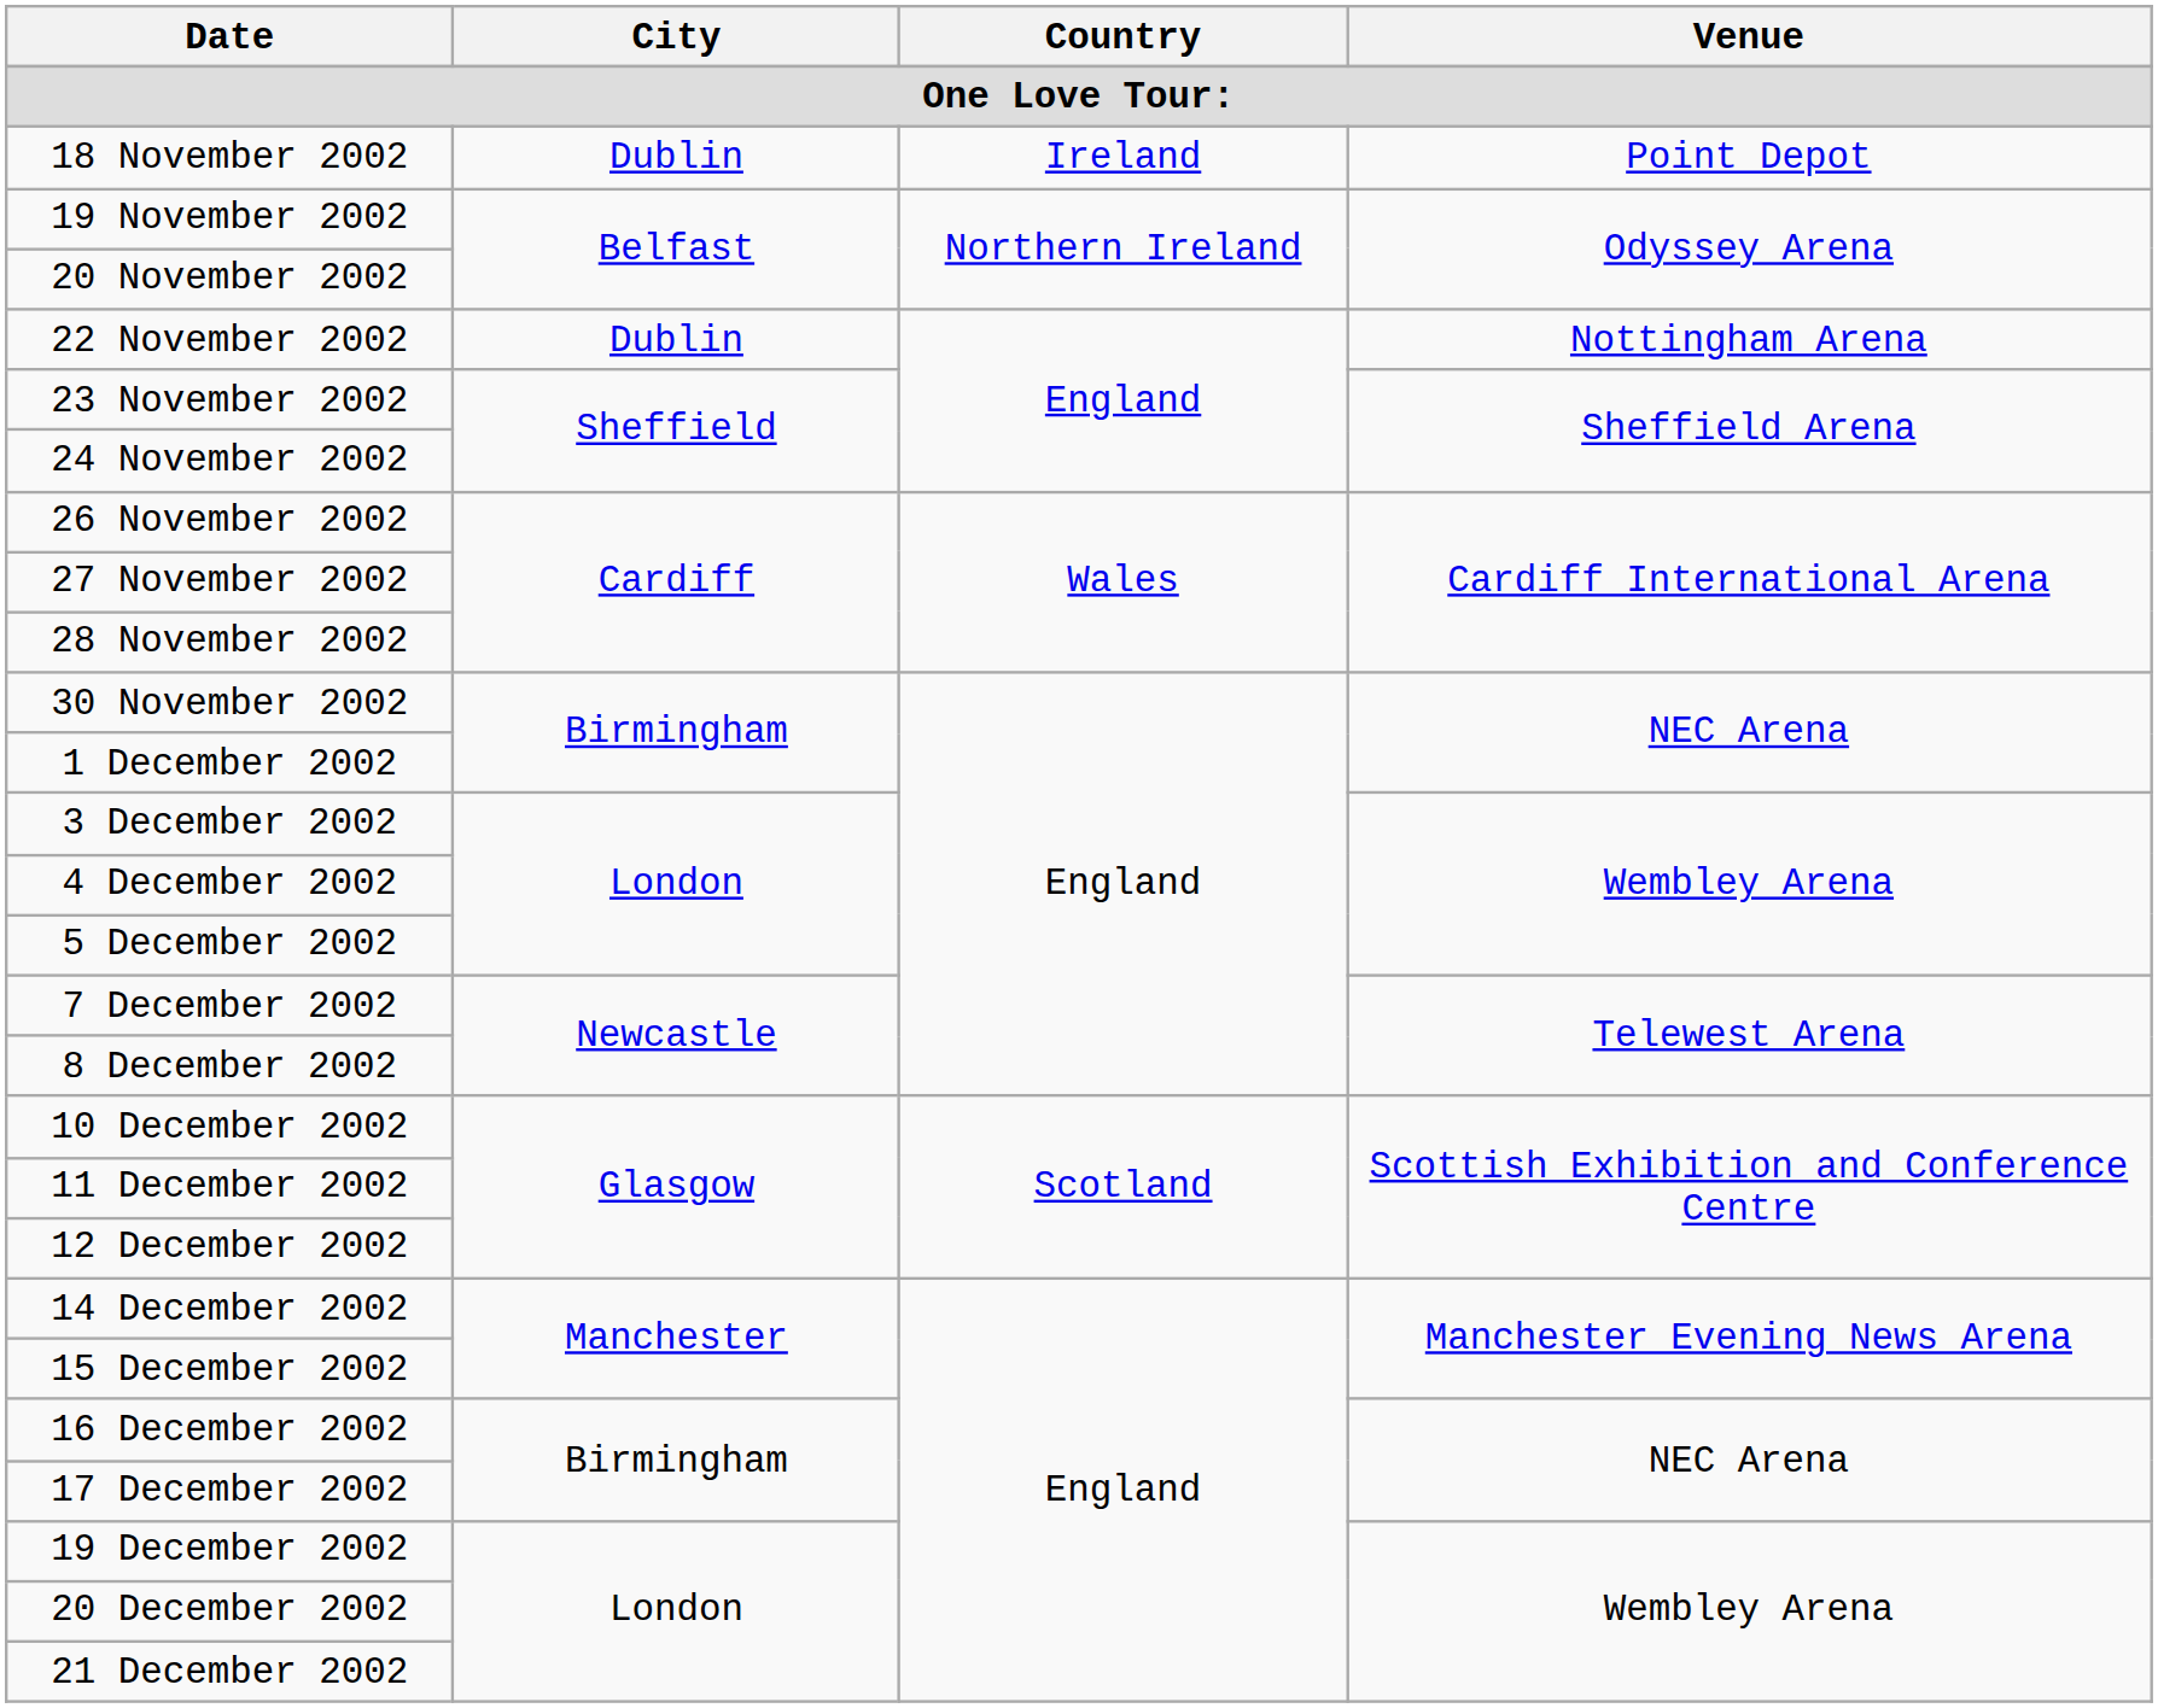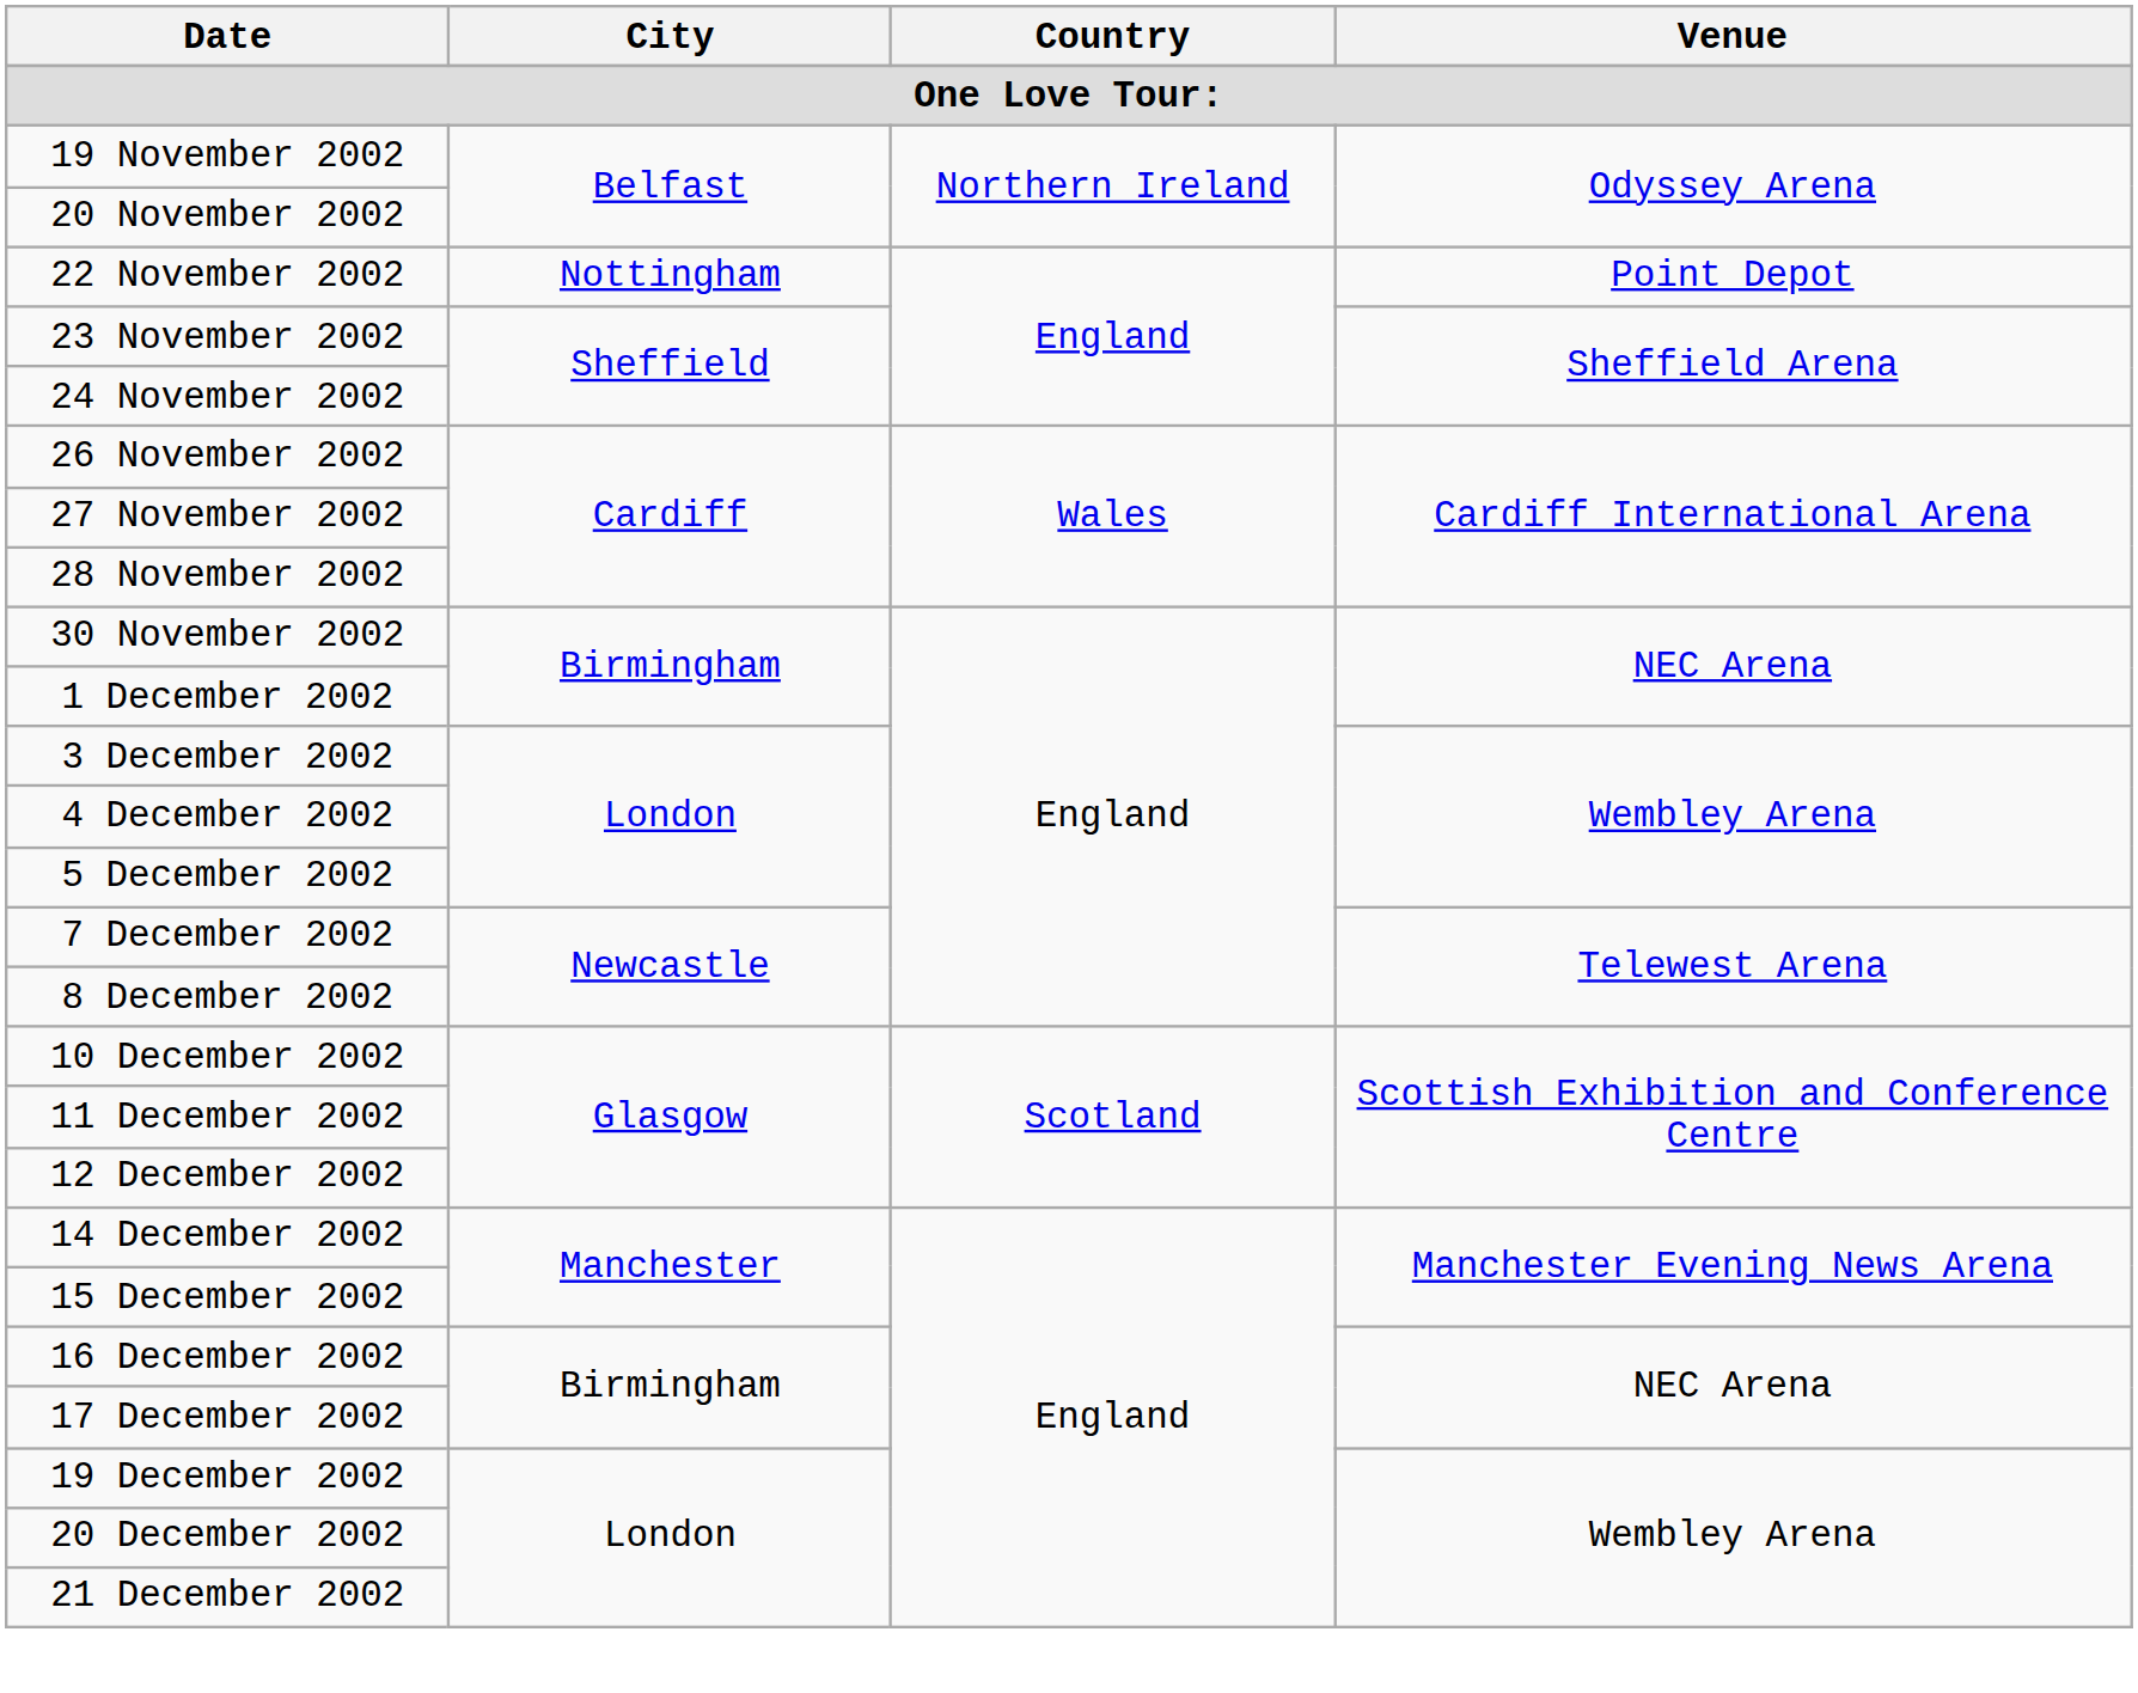- row: 18 November 2002 | Dublin | Ireland | Point Depot
22 November 2002 | City: Dublin -> Nottingham
22 November 2002 | Venue: Nottingham Arena -> Point Depot
